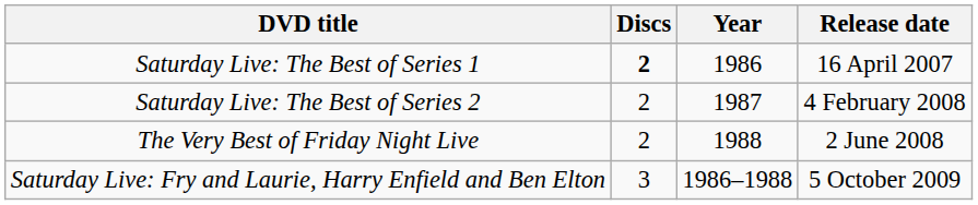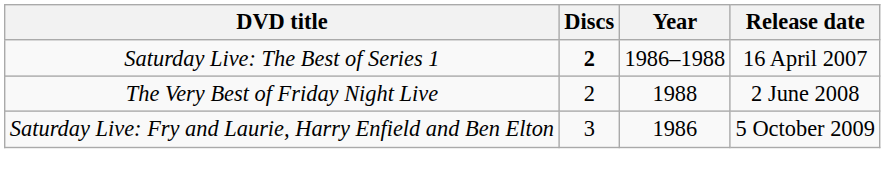Saturday Live: The Best of Series 1 | Year: 1986 -> 1986–1988
- row: Saturday Live: The Best of Series 2 | 2 | 1987 | 4 February 2008
Saturday Live: Fry and Laurie, Harry Enfield and Ben Elton | Year: 1986–1988 -> 1986
